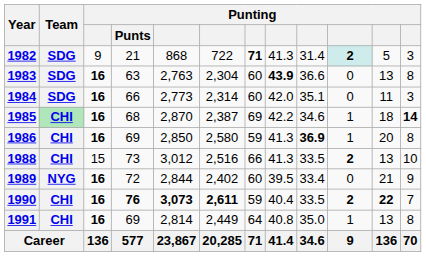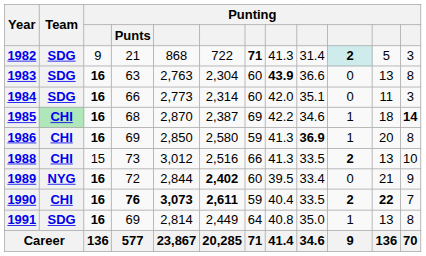1989 | column 6: normal -> bold
1991 | Team: CHI -> SDG
